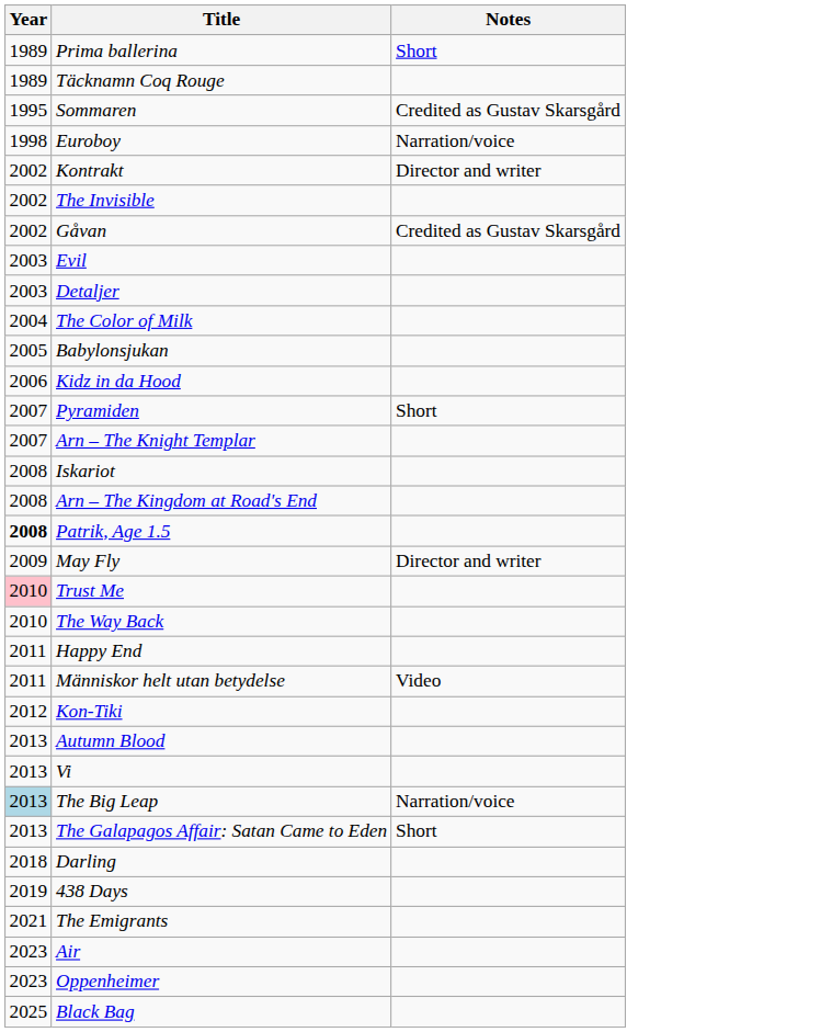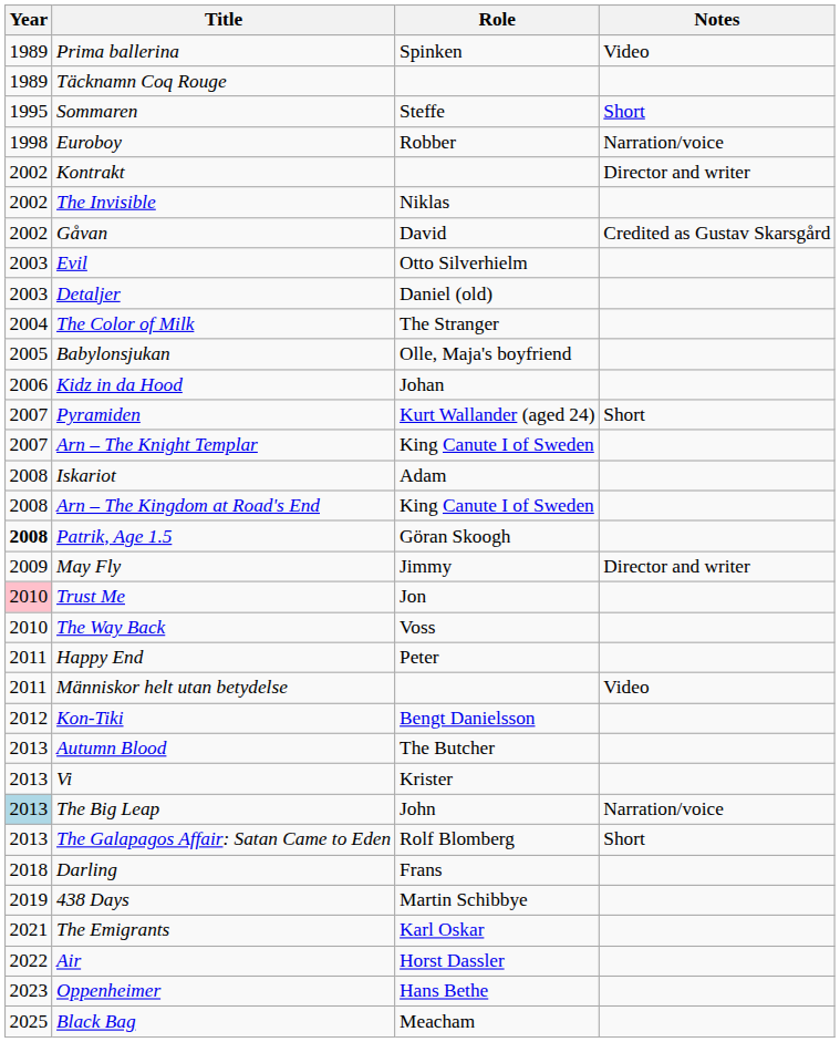+ column: Role | Spinken | Steffe | Robber | Niklas | David | Otto Silverhielm | Daniel (old) | The Stranger | Olle, Maja's boyfriend | Johan | Kurt Wallander (aged 24) | King Canute I of Sweden | Adam | King Canute I of Sweden | Göran Skoogh | Jimmy | Jon | Voss | Peter | Bengt Danielsson | The Butcher | Krister | John | Rolf Blomberg | Frans | Martin Schibbye | Karl Oskar | Horst Dassler | Hans Bethe | Meacham
Prima ballerina | Notes: Short -> Video
Sommaren | Notes: Credited as Gustav Skarsgård -> Short
Air | Year: 2023 -> 2022
